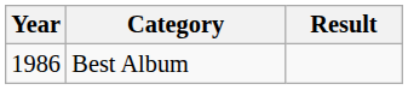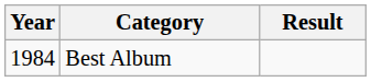Best Album | Year: 1986 -> 1984
